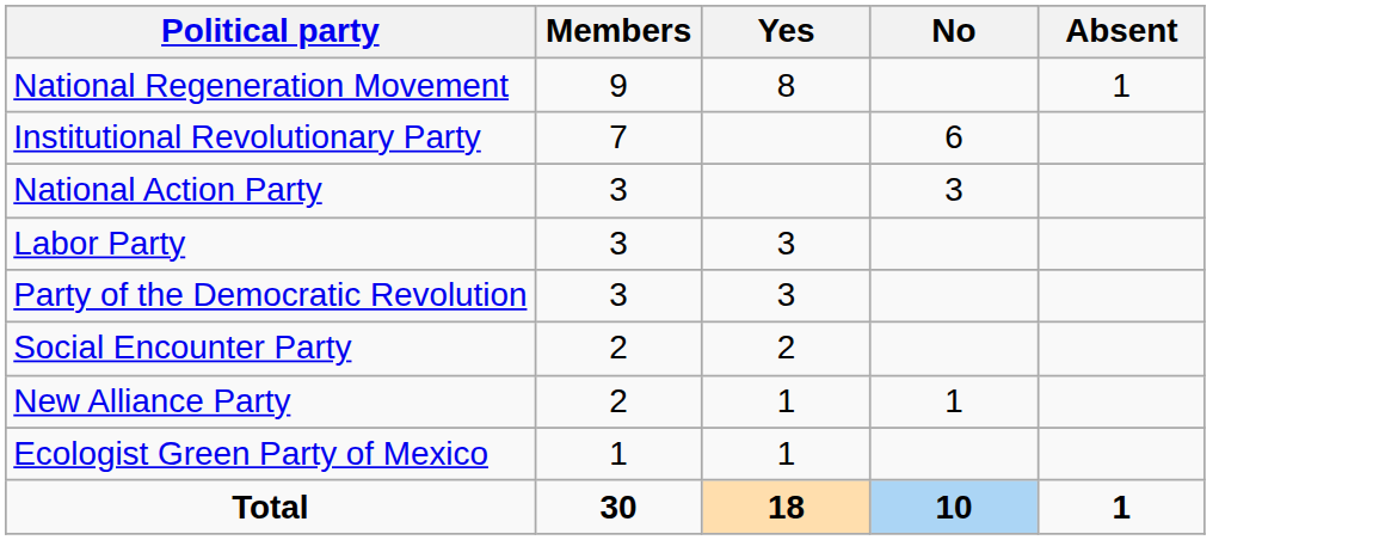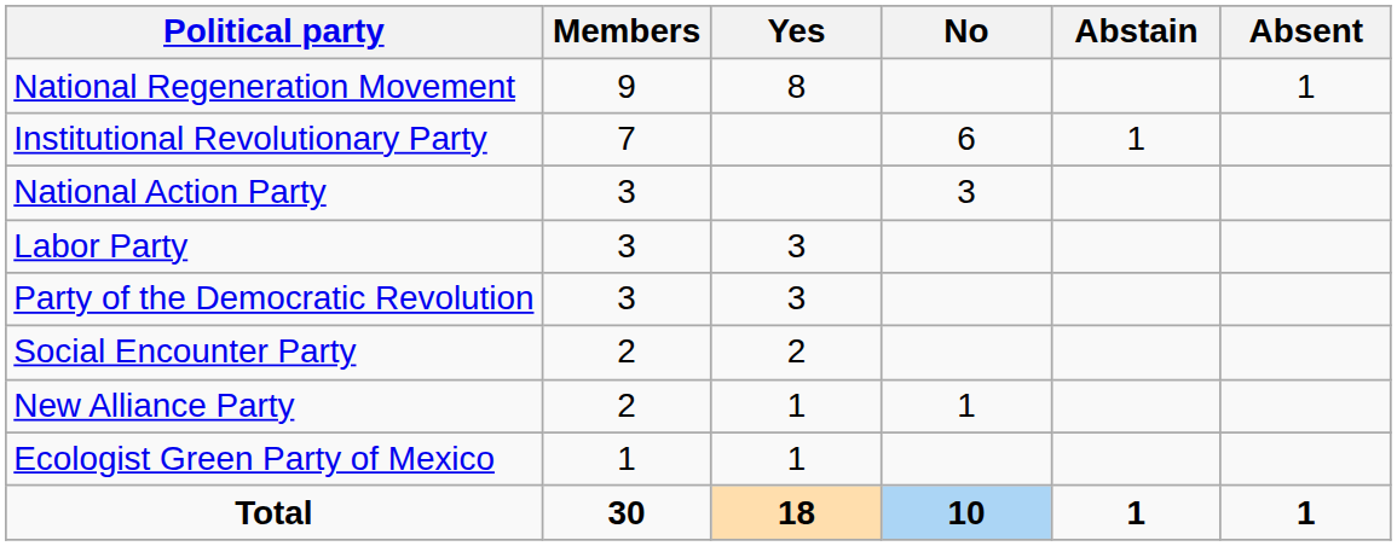+ column: Abstain | 1 | 1
